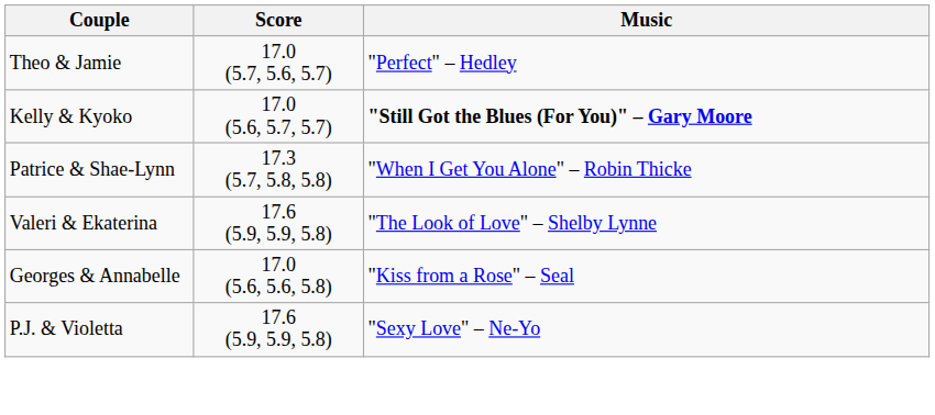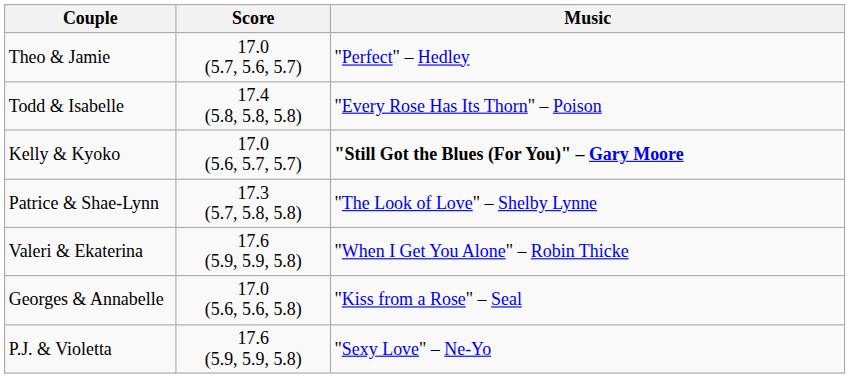+ row: Todd & Isabelle | 17.4 (5.8, 5.8, 5.8) | "Every Rose Has Its Thorn" – Poison
Patrice & Shae-Lynn | Music: "When I Get You Alone" – Robin Thicke -> "The Look of Love" – Shelby Lynne
Valeri & Ekaterina | Music: "The Look of Love" – Shelby Lynne -> "When I Get You Alone" – Robin Thicke
